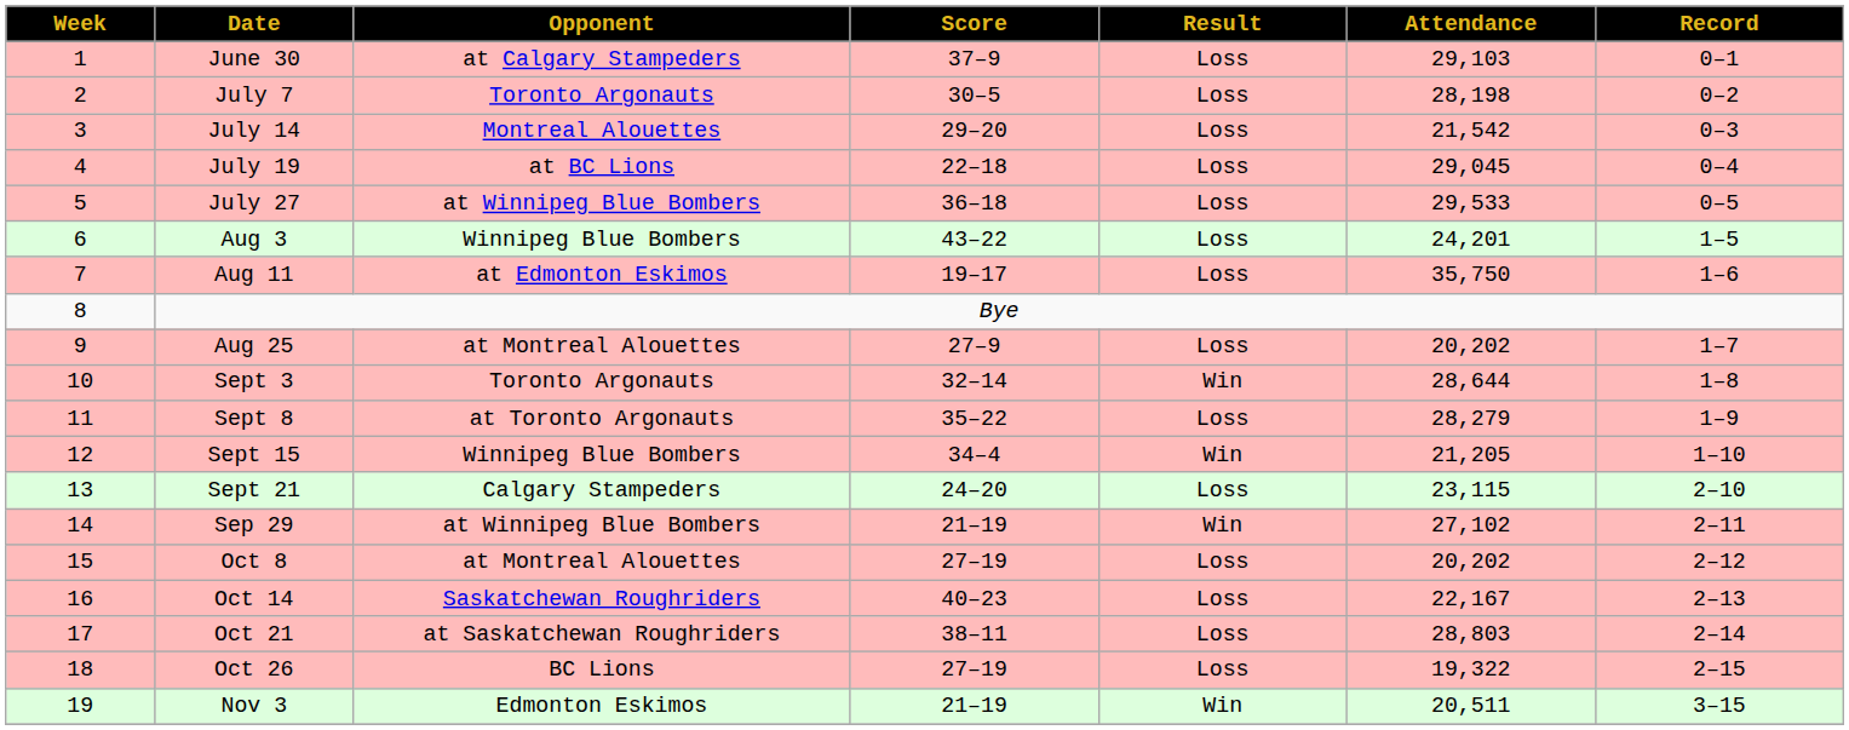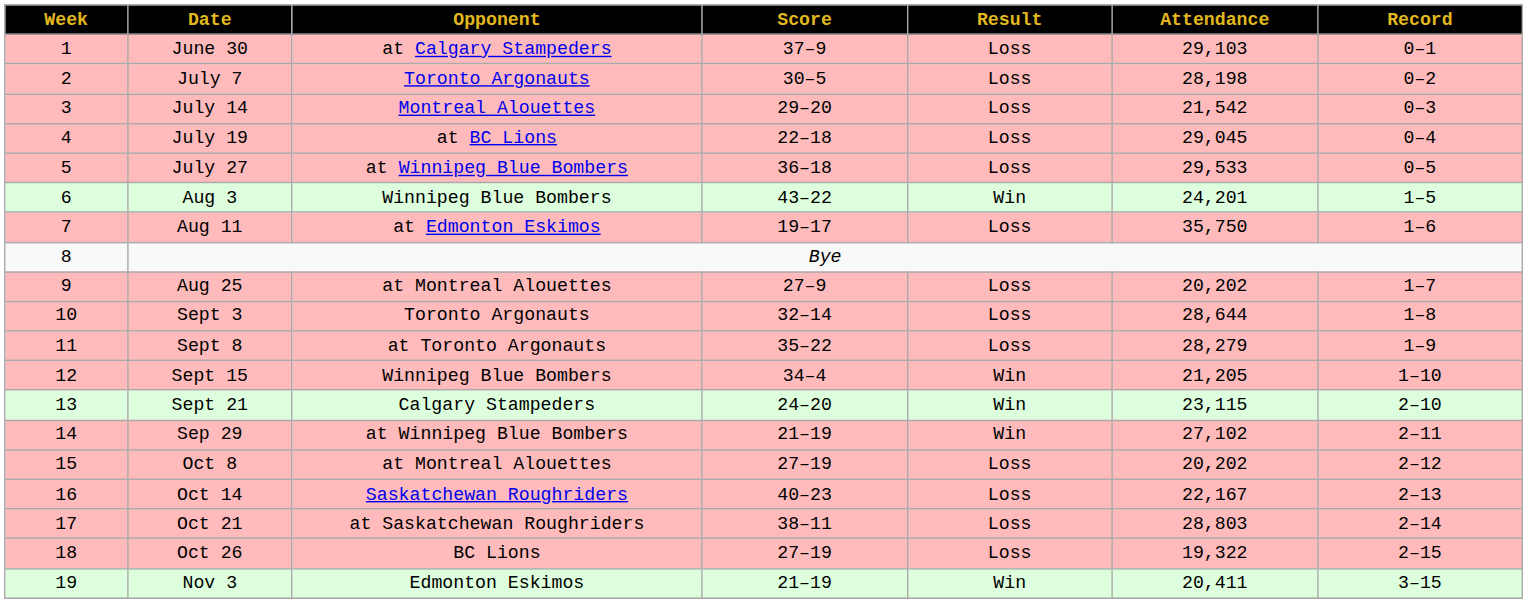Aug 3 | Result: Loss -> Win
Sept 3 | Result: Win -> Loss
Sept 21 | Result: Loss -> Win
Nov 3 | Attendance: 20,511 -> 20,411
